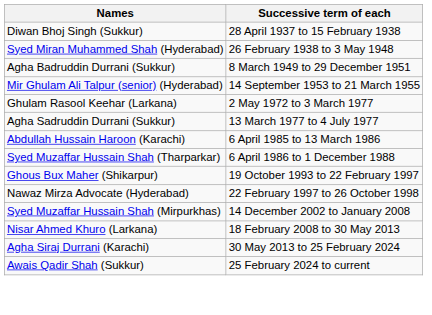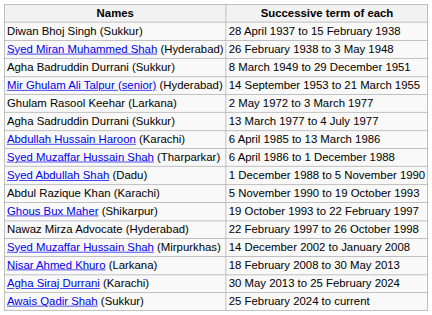+ row: Syed Abdullah Shah (Dadu) | 1 December 1988 to 5 November 1990
+ row: Abdul Razique Khan (Karachi) | 5 November 1990 to 19 October 1993
